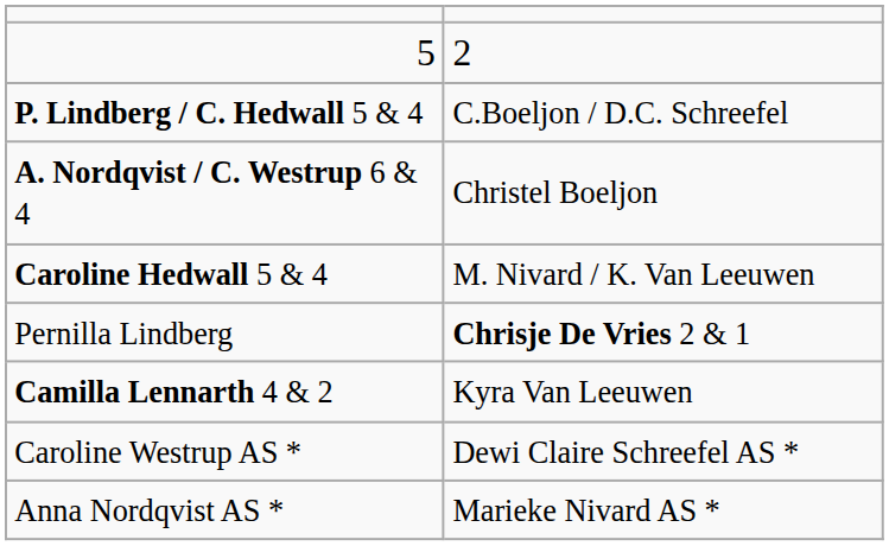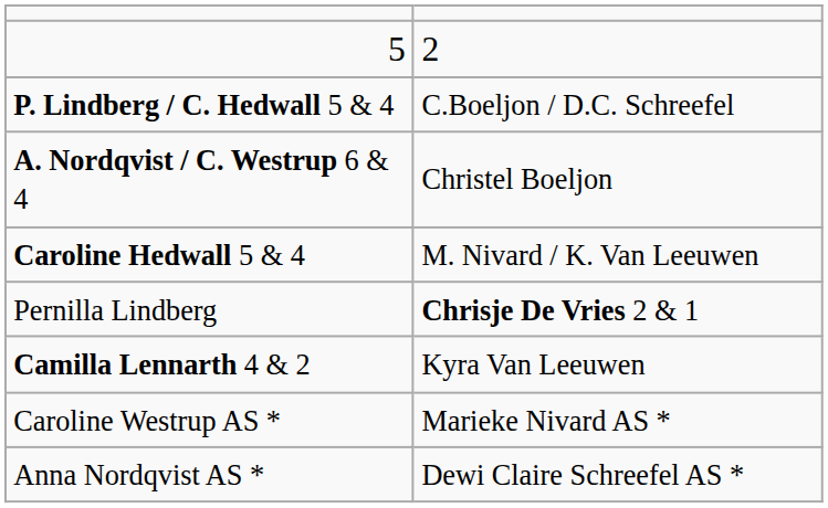Caroline Westrup AS * | column 2: Dewi Claire Schreefel AS * -> Marieke Nivard AS *
Anna Nordqvist AS * | column 2: Marieke Nivard AS * -> Dewi Claire Schreefel AS *
